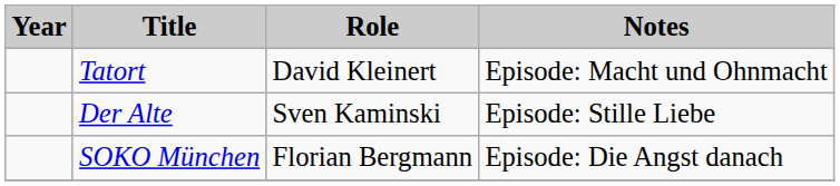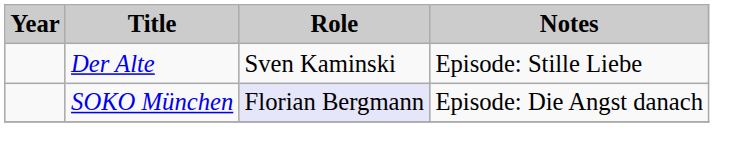- row: Tatort | David Kleinert | Episode: Macht und Ohnmacht
SOKO München | Role: no background -> lavender background
